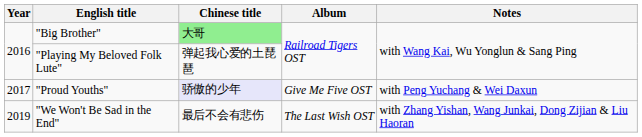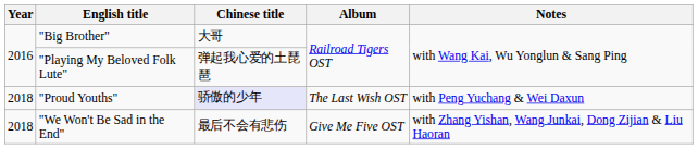"Big Brother" | Chinese title: lightgreen background -> no background
"Proud Youths" | Year: 2017 -> 2018
"Proud Youths" | Album: Give Me Five OST -> The Last Wish OST
"We Won't Be Sad in the End" | Year: 2019 -> 2018
"We Won't Be Sad in the End" | Album: The Last Wish OST -> Give Me Five OST
